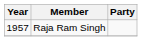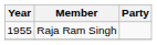Raja Ram Singh | Year: 1957 -> 1955
